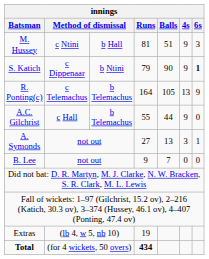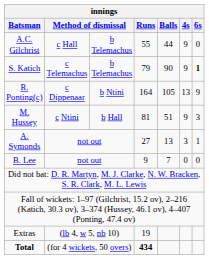rows swapped: A.C. Gilchrist <-> M. Hussey
S. Katich | column 2: c Dippenaar -> c Telemachus
S. Katich | column 3: b Ntini -> b Telemachus
R. Ponting(c) | column 2: c Telemachus -> c Dippenaar
R. Ponting(c) | column 3: b Telemachus -> b Ntini
